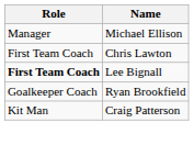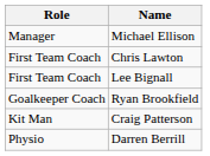Lee Bignall | Role: bold -> normal
+ row: Physio | Darren Berrill
